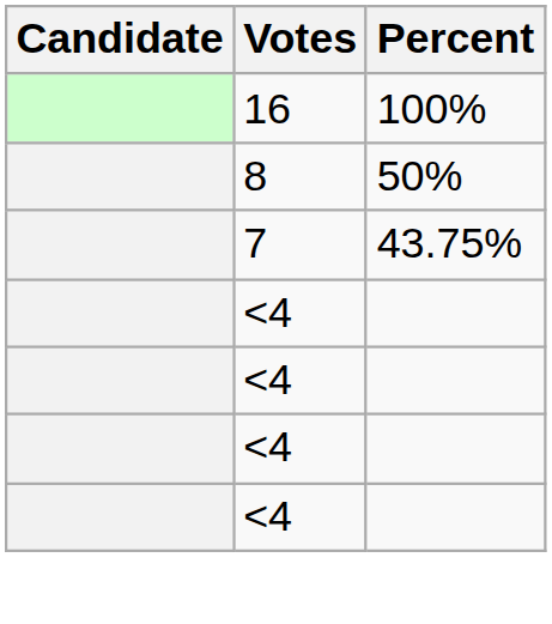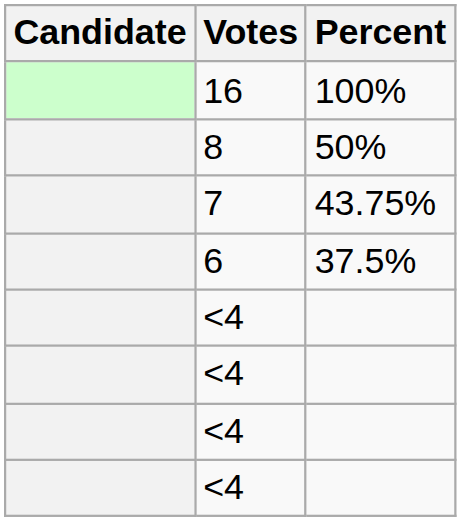+ row: 6 | 37.5%
